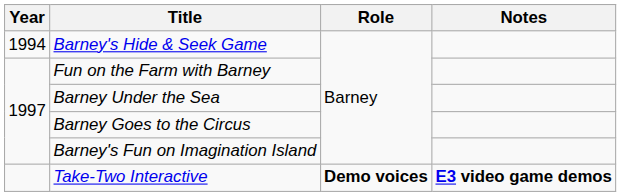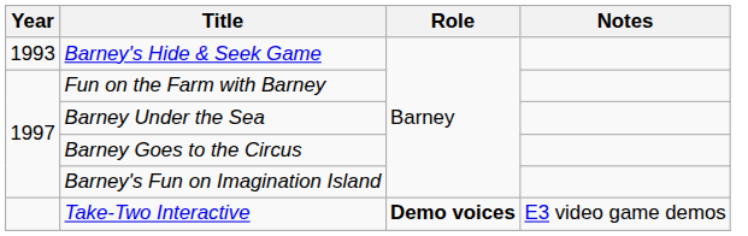Barney's Hide & Seek Game | Year: 1994 -> 1993
Take-Two Interactive | Notes: bold -> normal
